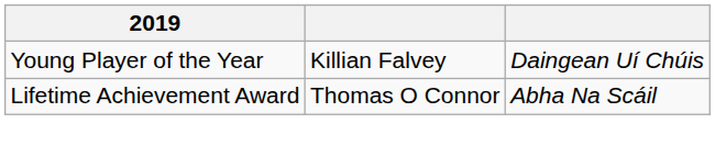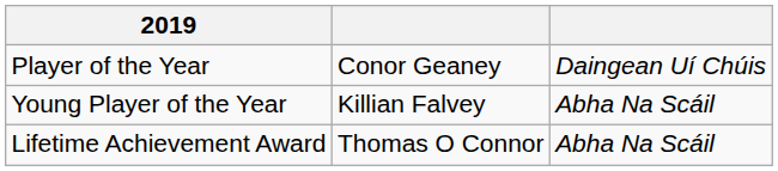+ row: Player of the Year | Conor Geaney | Daingean Uí Chúis
Young Player of the Year | column 3: Daingean Uí Chúis -> Abha Na Scáil
